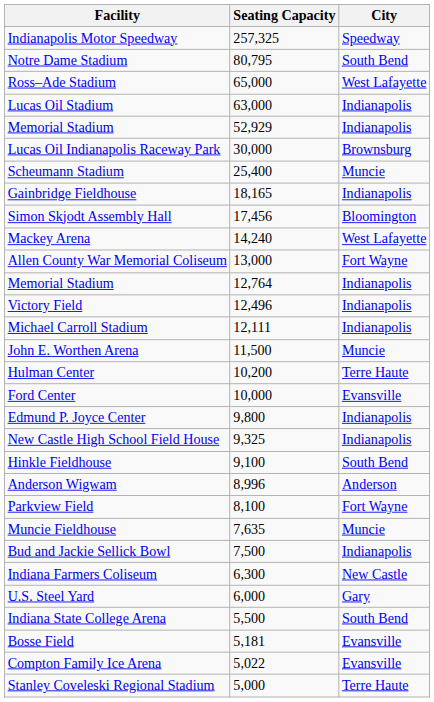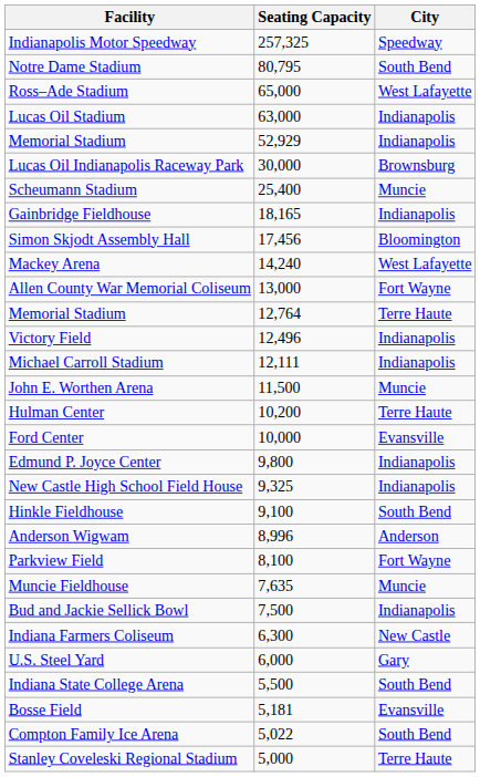Memorial Stadium / 12,764 | City: Indianapolis -> Terre Haute
Compton Family Ice Arena | City: Evansville -> South Bend
